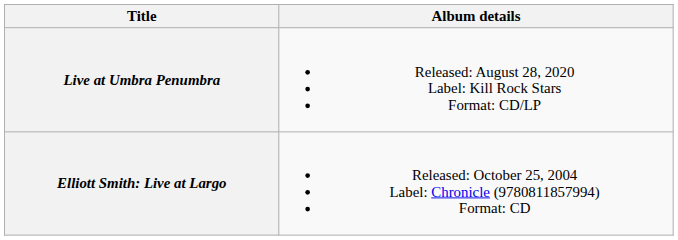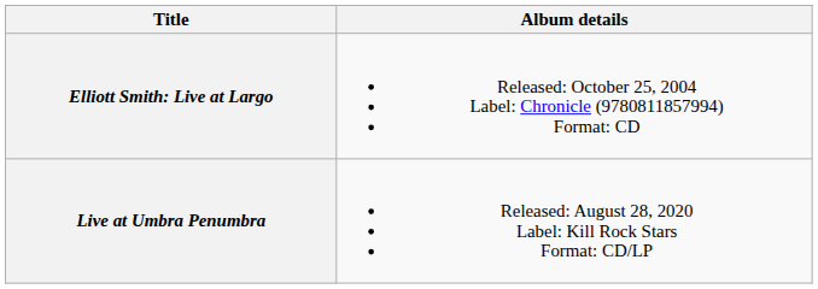rows swapped: Elliott Smith: Live at Largo <-> Live at Umbra Penumbra
